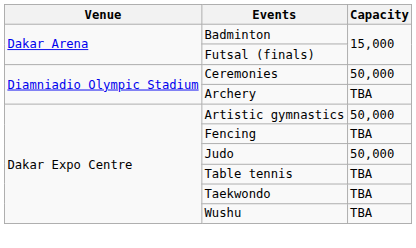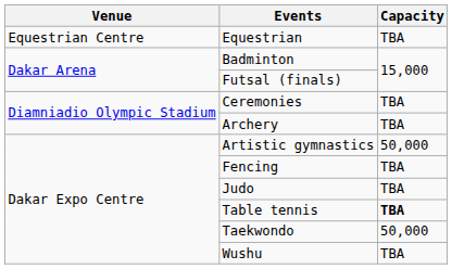+ row: Equestrian Centre | Equestrian | TBA
Ceremonies | Capacity: 50,000 -> TBA
Judo | Capacity: 50,000 -> TBA
Table tennis | Capacity: normal -> bold
Taekwondo | Capacity: TBA -> 50,000
